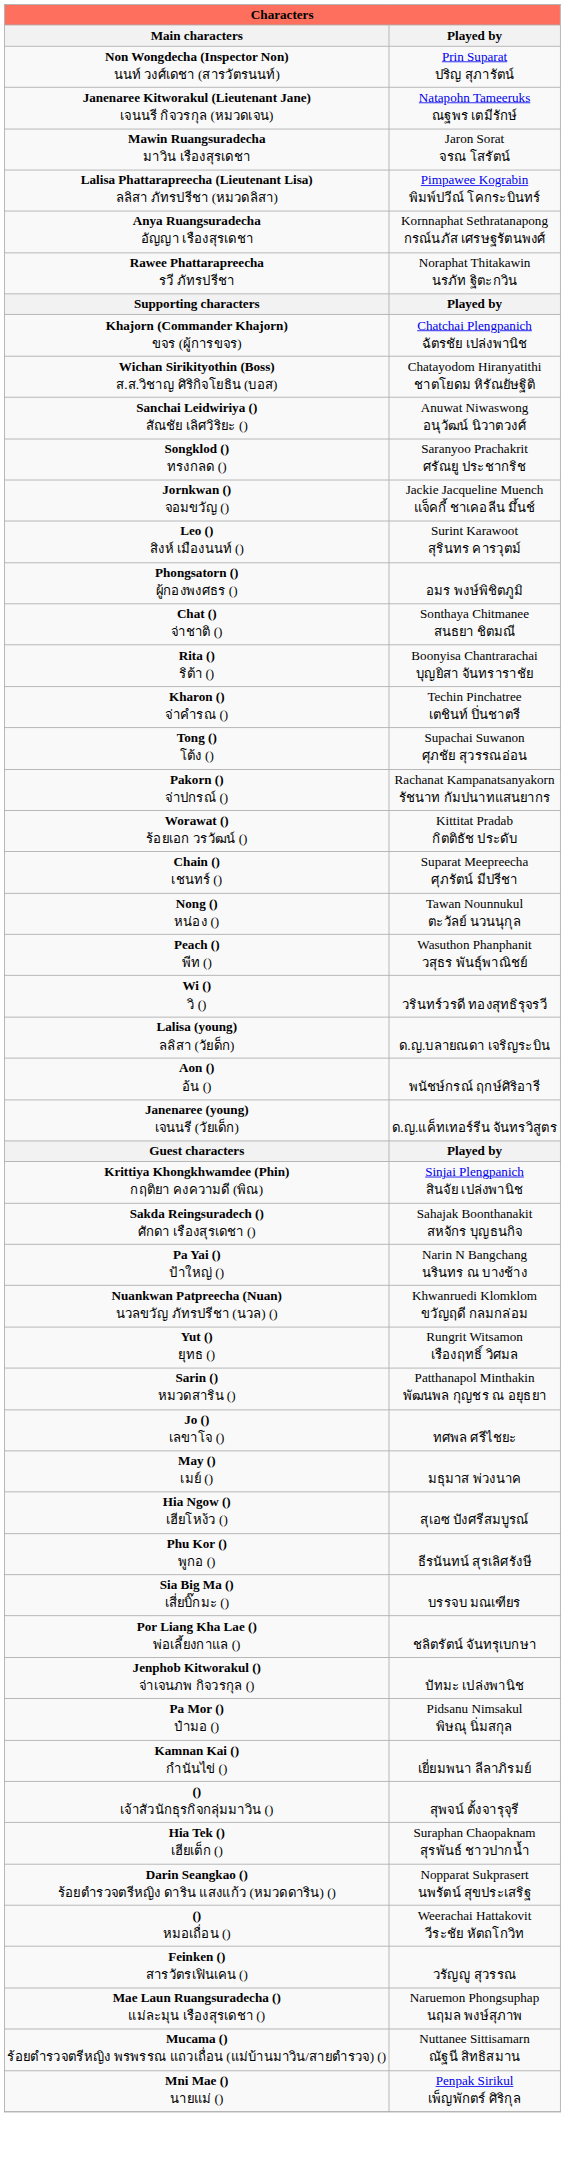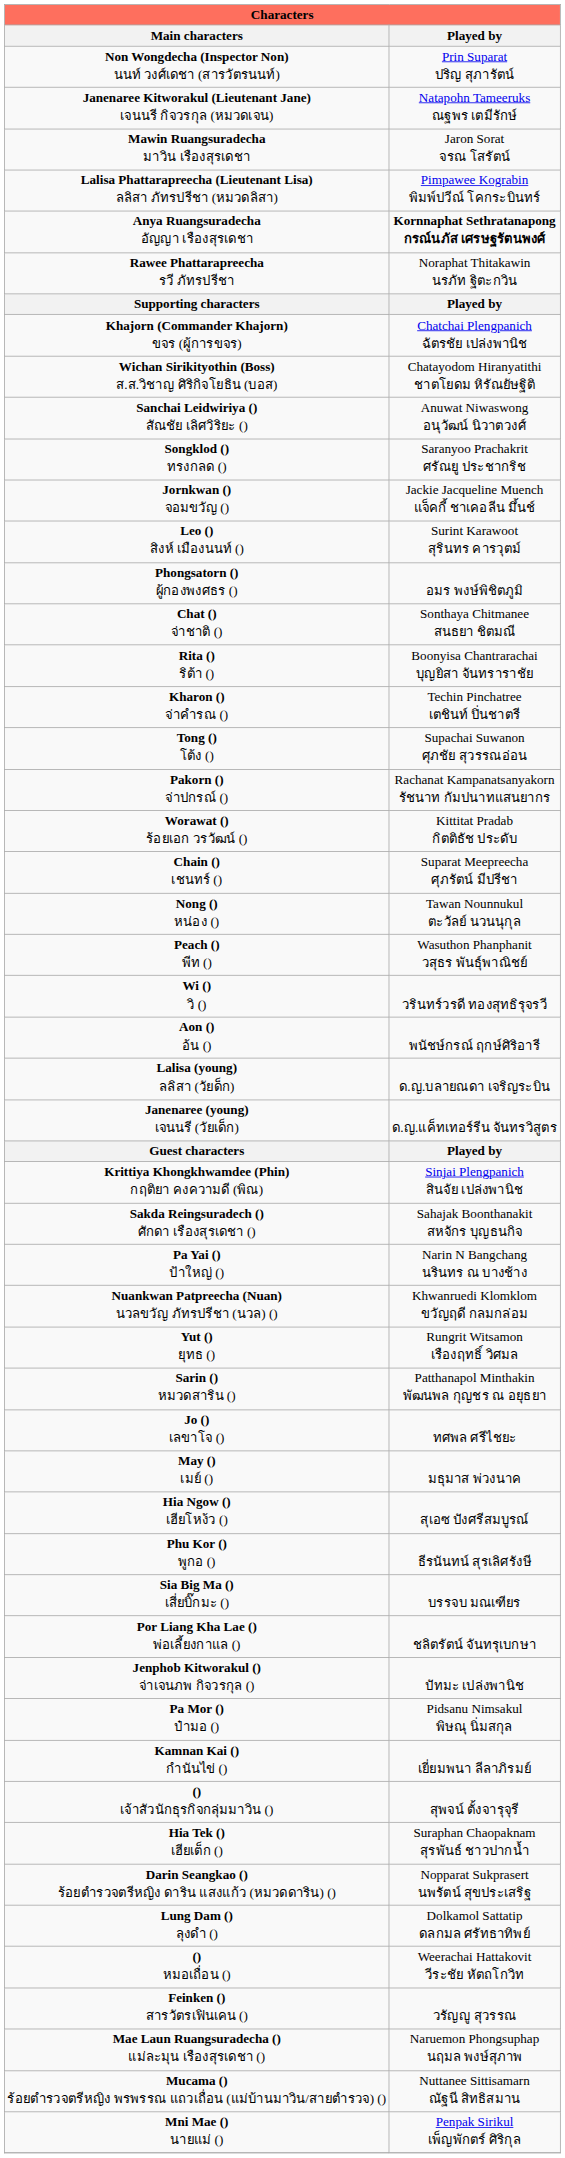Anya Ruangsuradecha อัญญา เรืองสุรเดชา | Played by: normal -> bold
rows swapped: Aon () อ้น () <-> Lalisa (young) ลลิสา (วัยด็ก)
+ row: Lung Dam () ลุงดำ () | Dolkamol Sattatip ดลกมล ศรัทธาทิพย์
